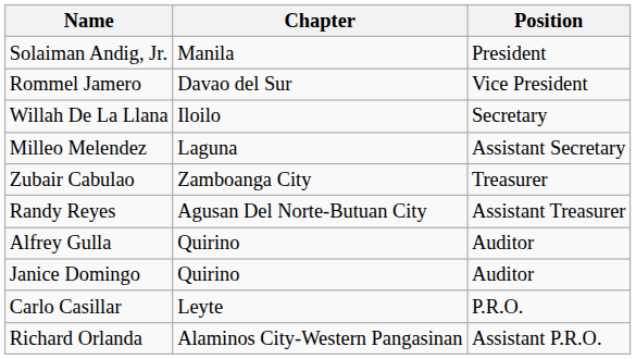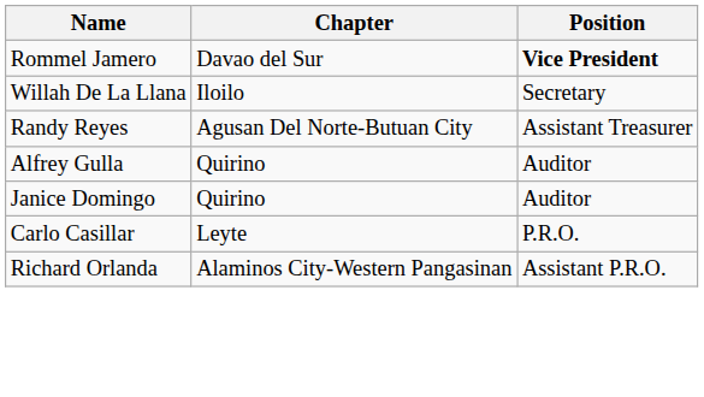- row: Solaiman Andig, Jr. | Manila | President
Rommel Jamero | Position: normal -> bold
- row: Milleo Melendez | Laguna | Assistant Secretary
- row: Zubair Cabulao | Zamboanga City | Treasurer
